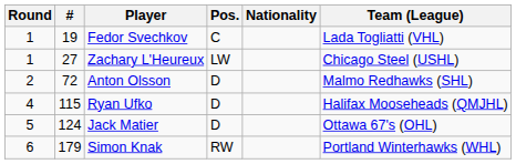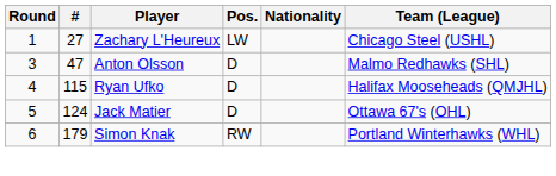- row: 1 | 19 | Fedor Svechkov | C | Lada Togliatti (VHL)
Anton Olsson | Round: 2 -> 3
Anton Olsson | #: 72 -> 47
